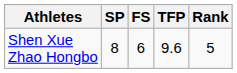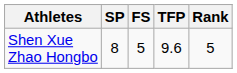Shen Xue Zhao Hongbo | FS: 6 -> 5
